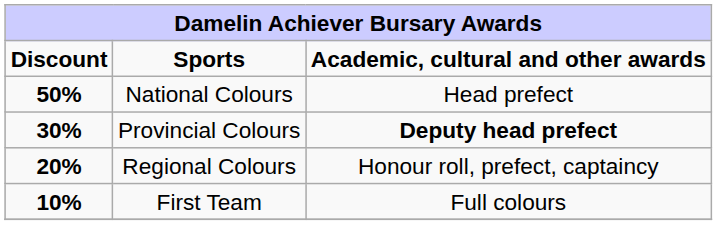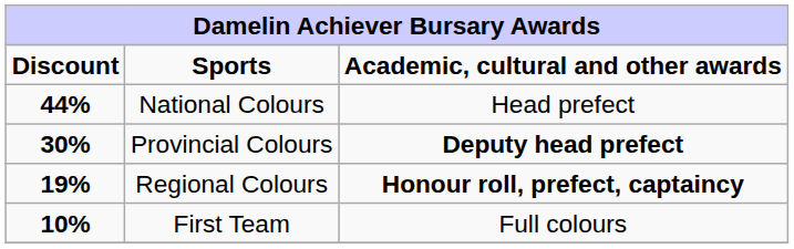National Colours | Discount: 50% -> 44%
Regional Colours | Discount: 20% -> 19%
Regional Colours | Academic, cultural and other awards: normal -> bold
